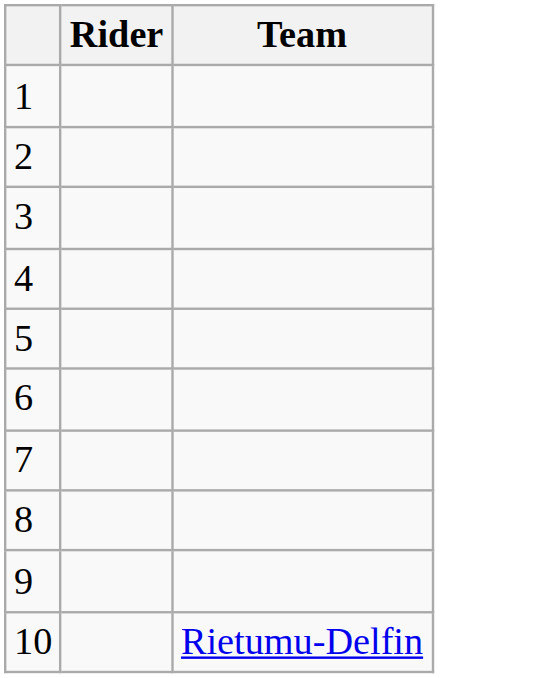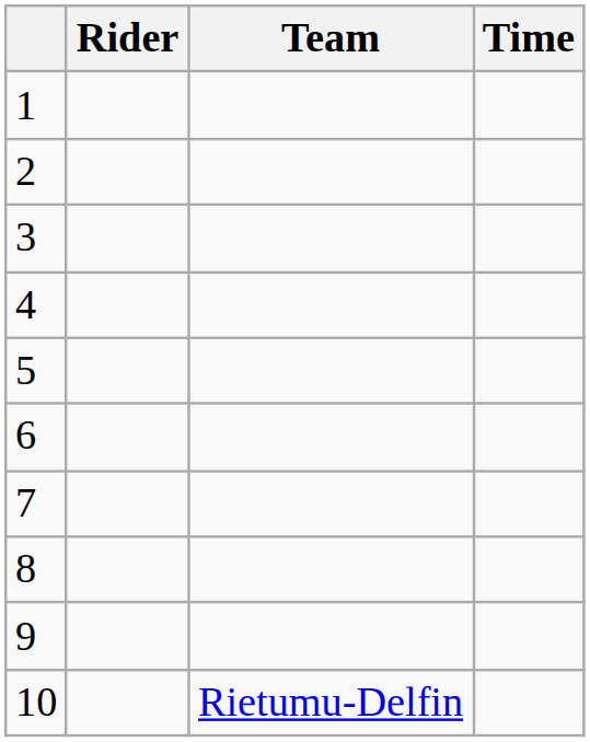+ column: Time
